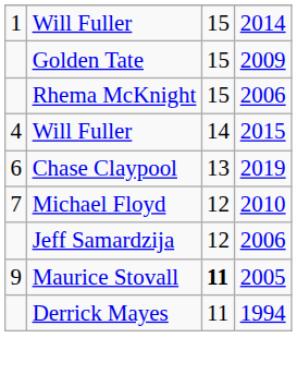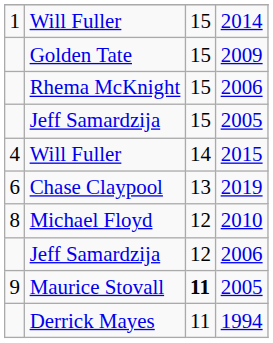+ row: Jeff Samardzija | 15 | 2005
Michael Floyd | column 1: 7 -> 8
